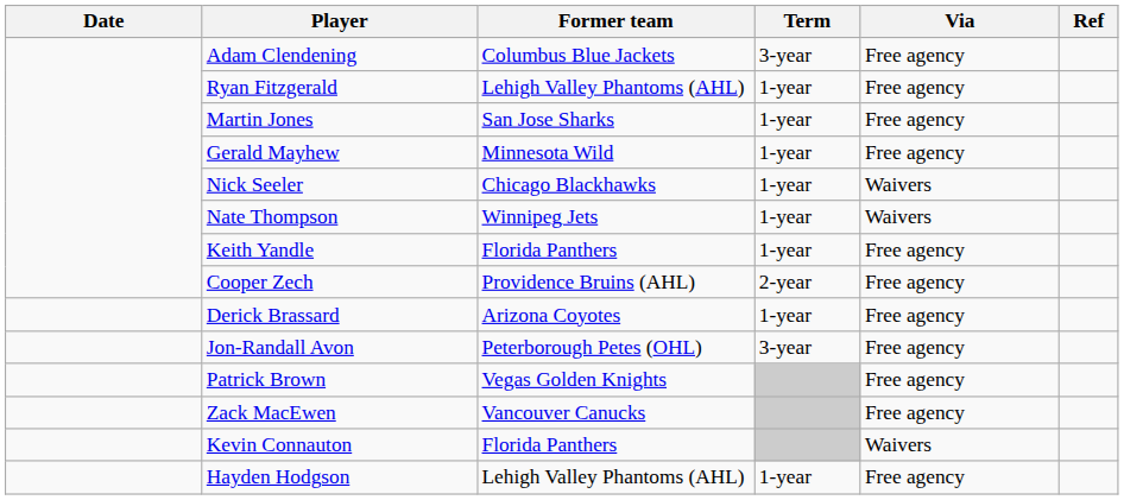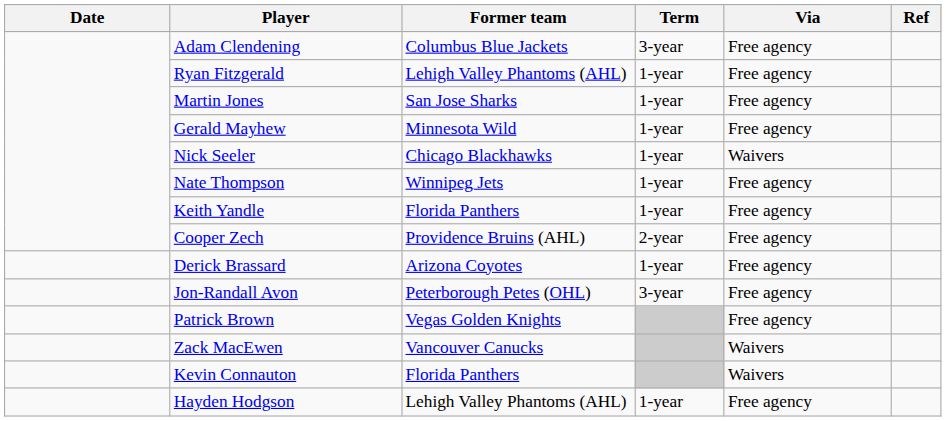Nate Thompson | Via: Waivers -> Free agency
Zack MacEwen | Via: Free agency -> Waivers
